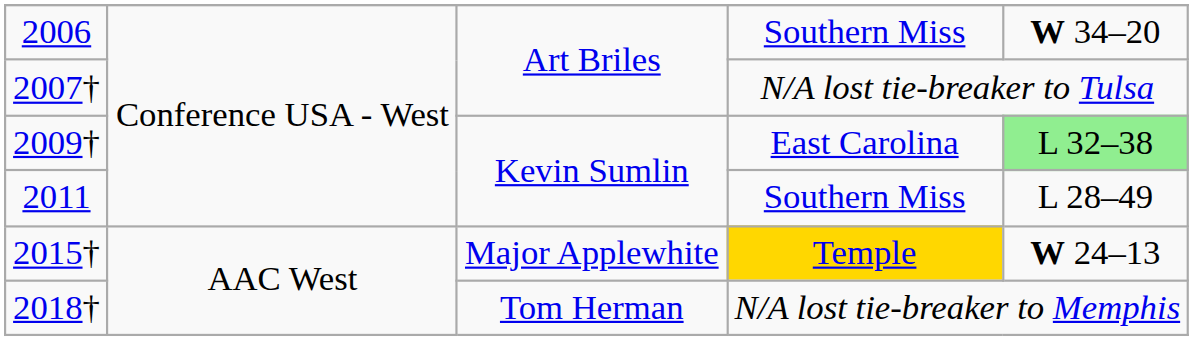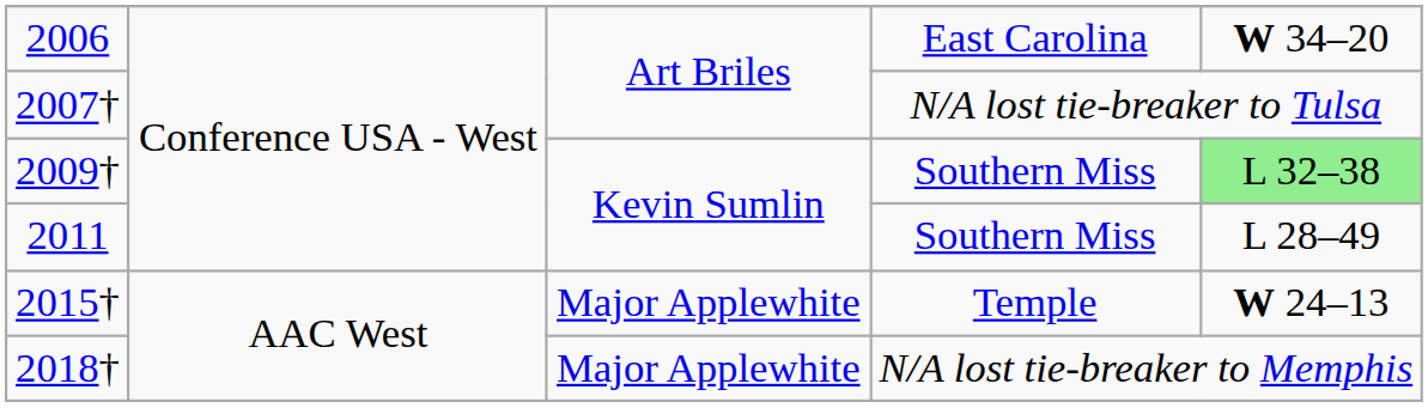2006 | column 4: Southern Miss -> East Carolina
2009† | column 4: East Carolina -> Southern Miss
2015† | column 4: gold background -> no background
2018† | column 3: Tom Herman -> Major Applewhite
